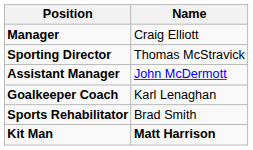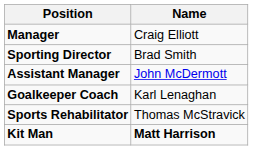Sporting Director | Name: Thomas McStravick -> Brad Smith
Sports Rehabilitator | Name: Brad Smith -> Thomas McStravick
